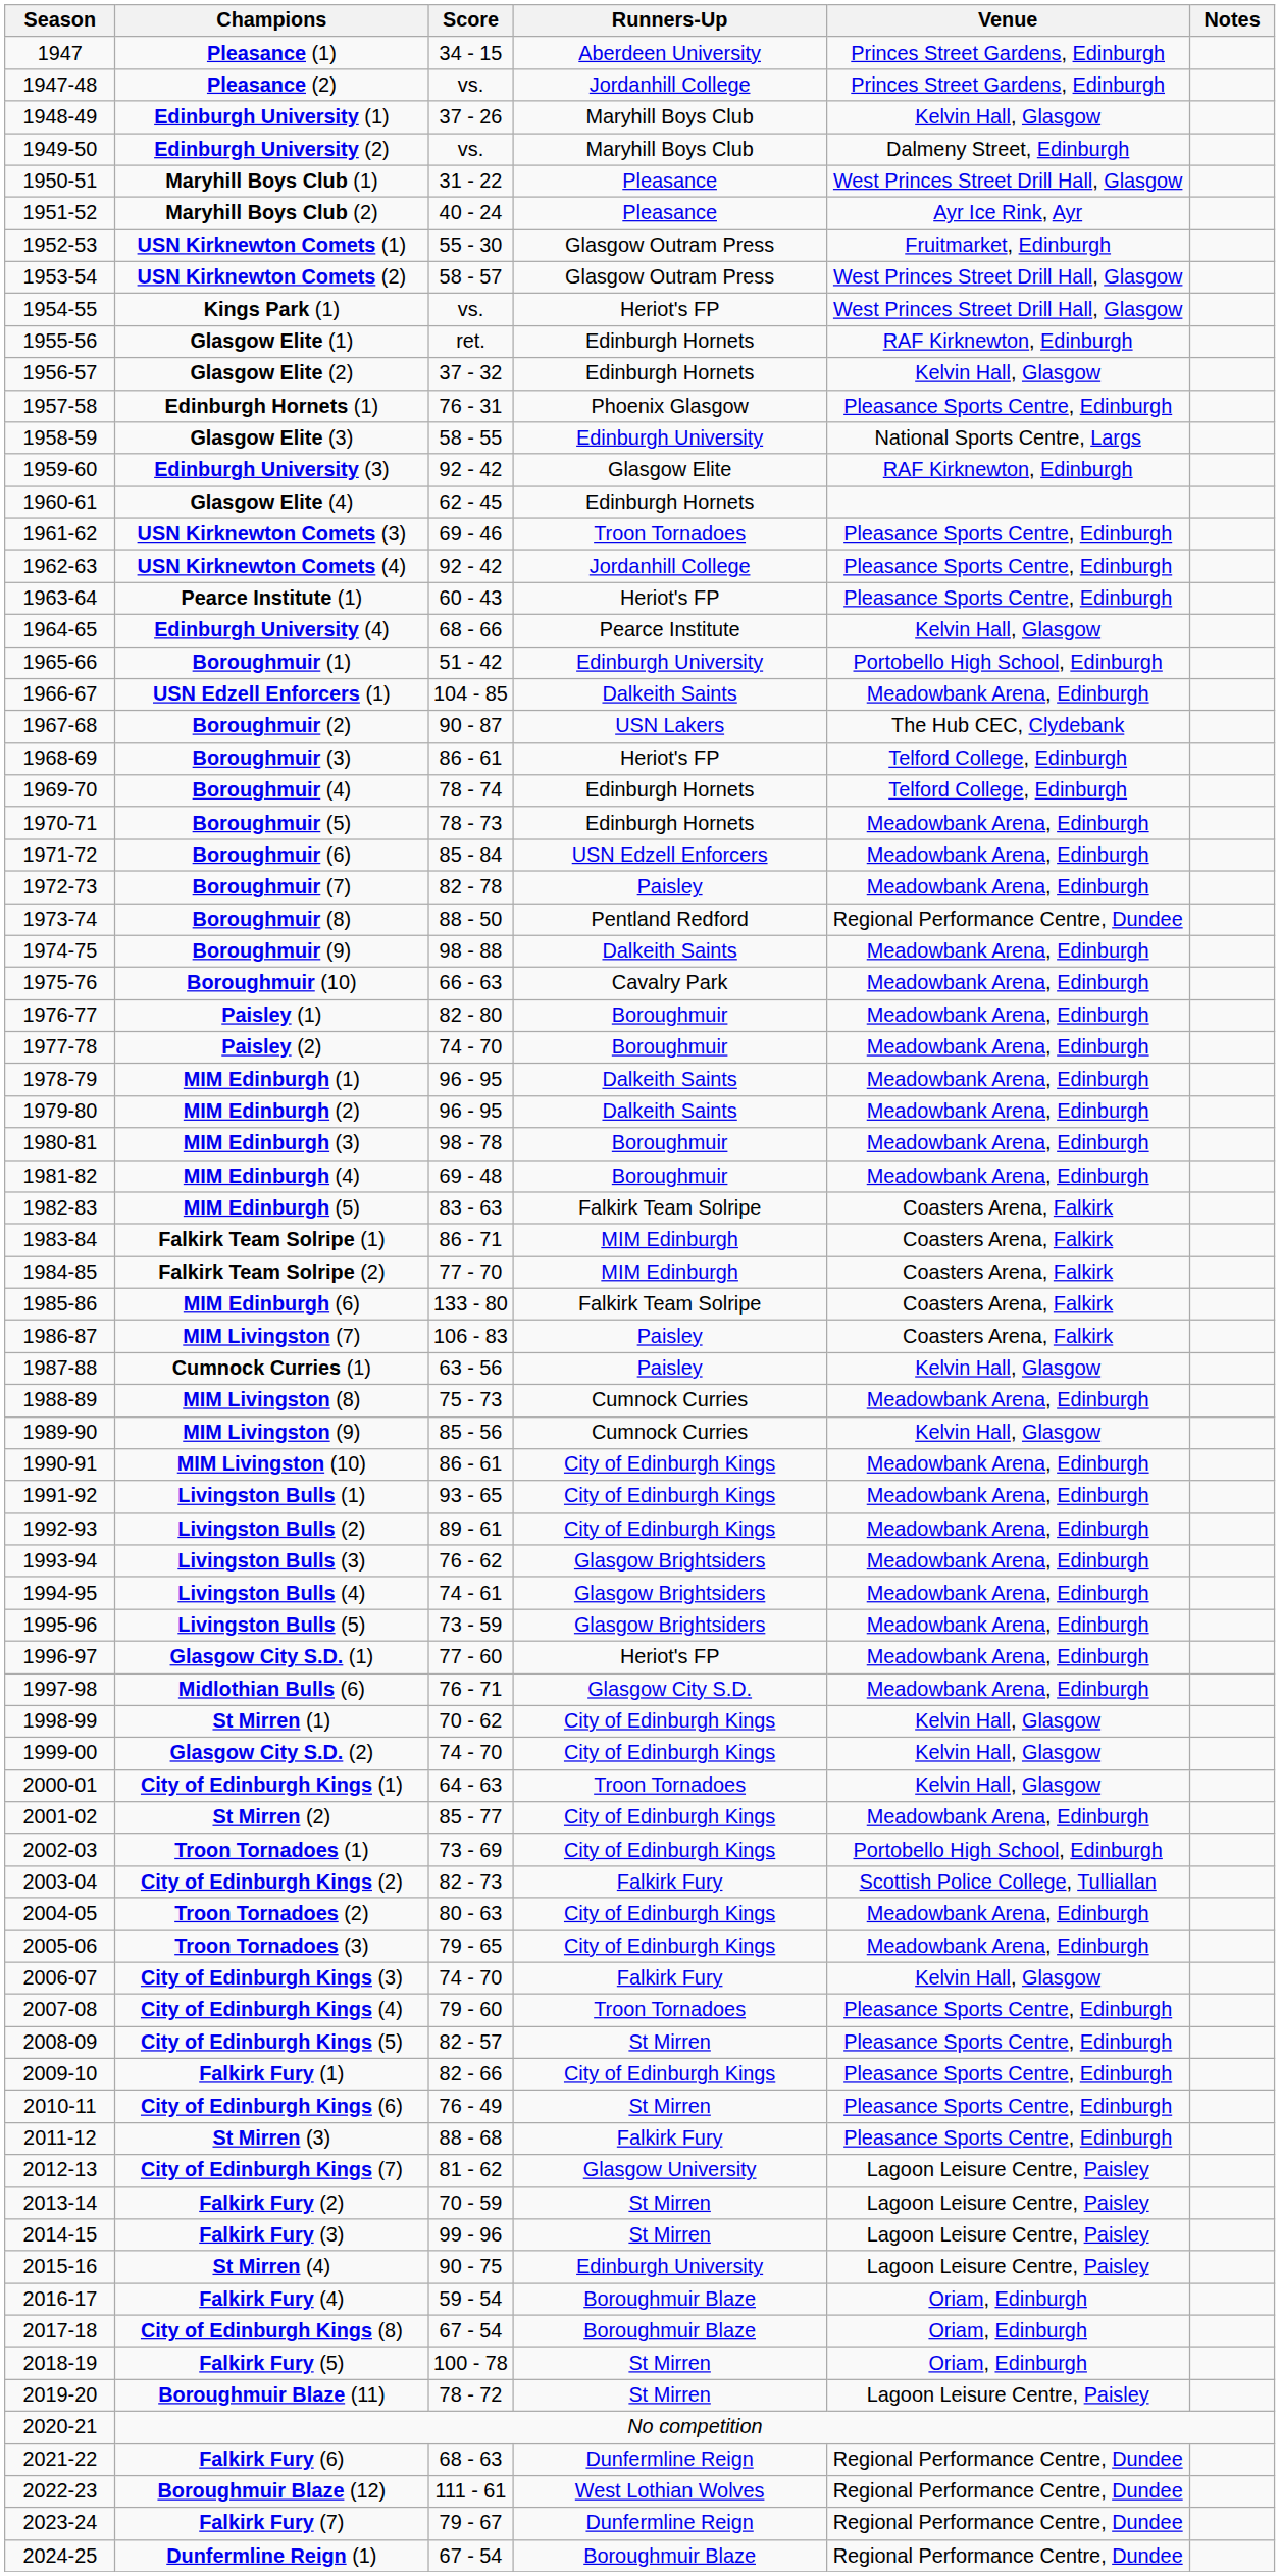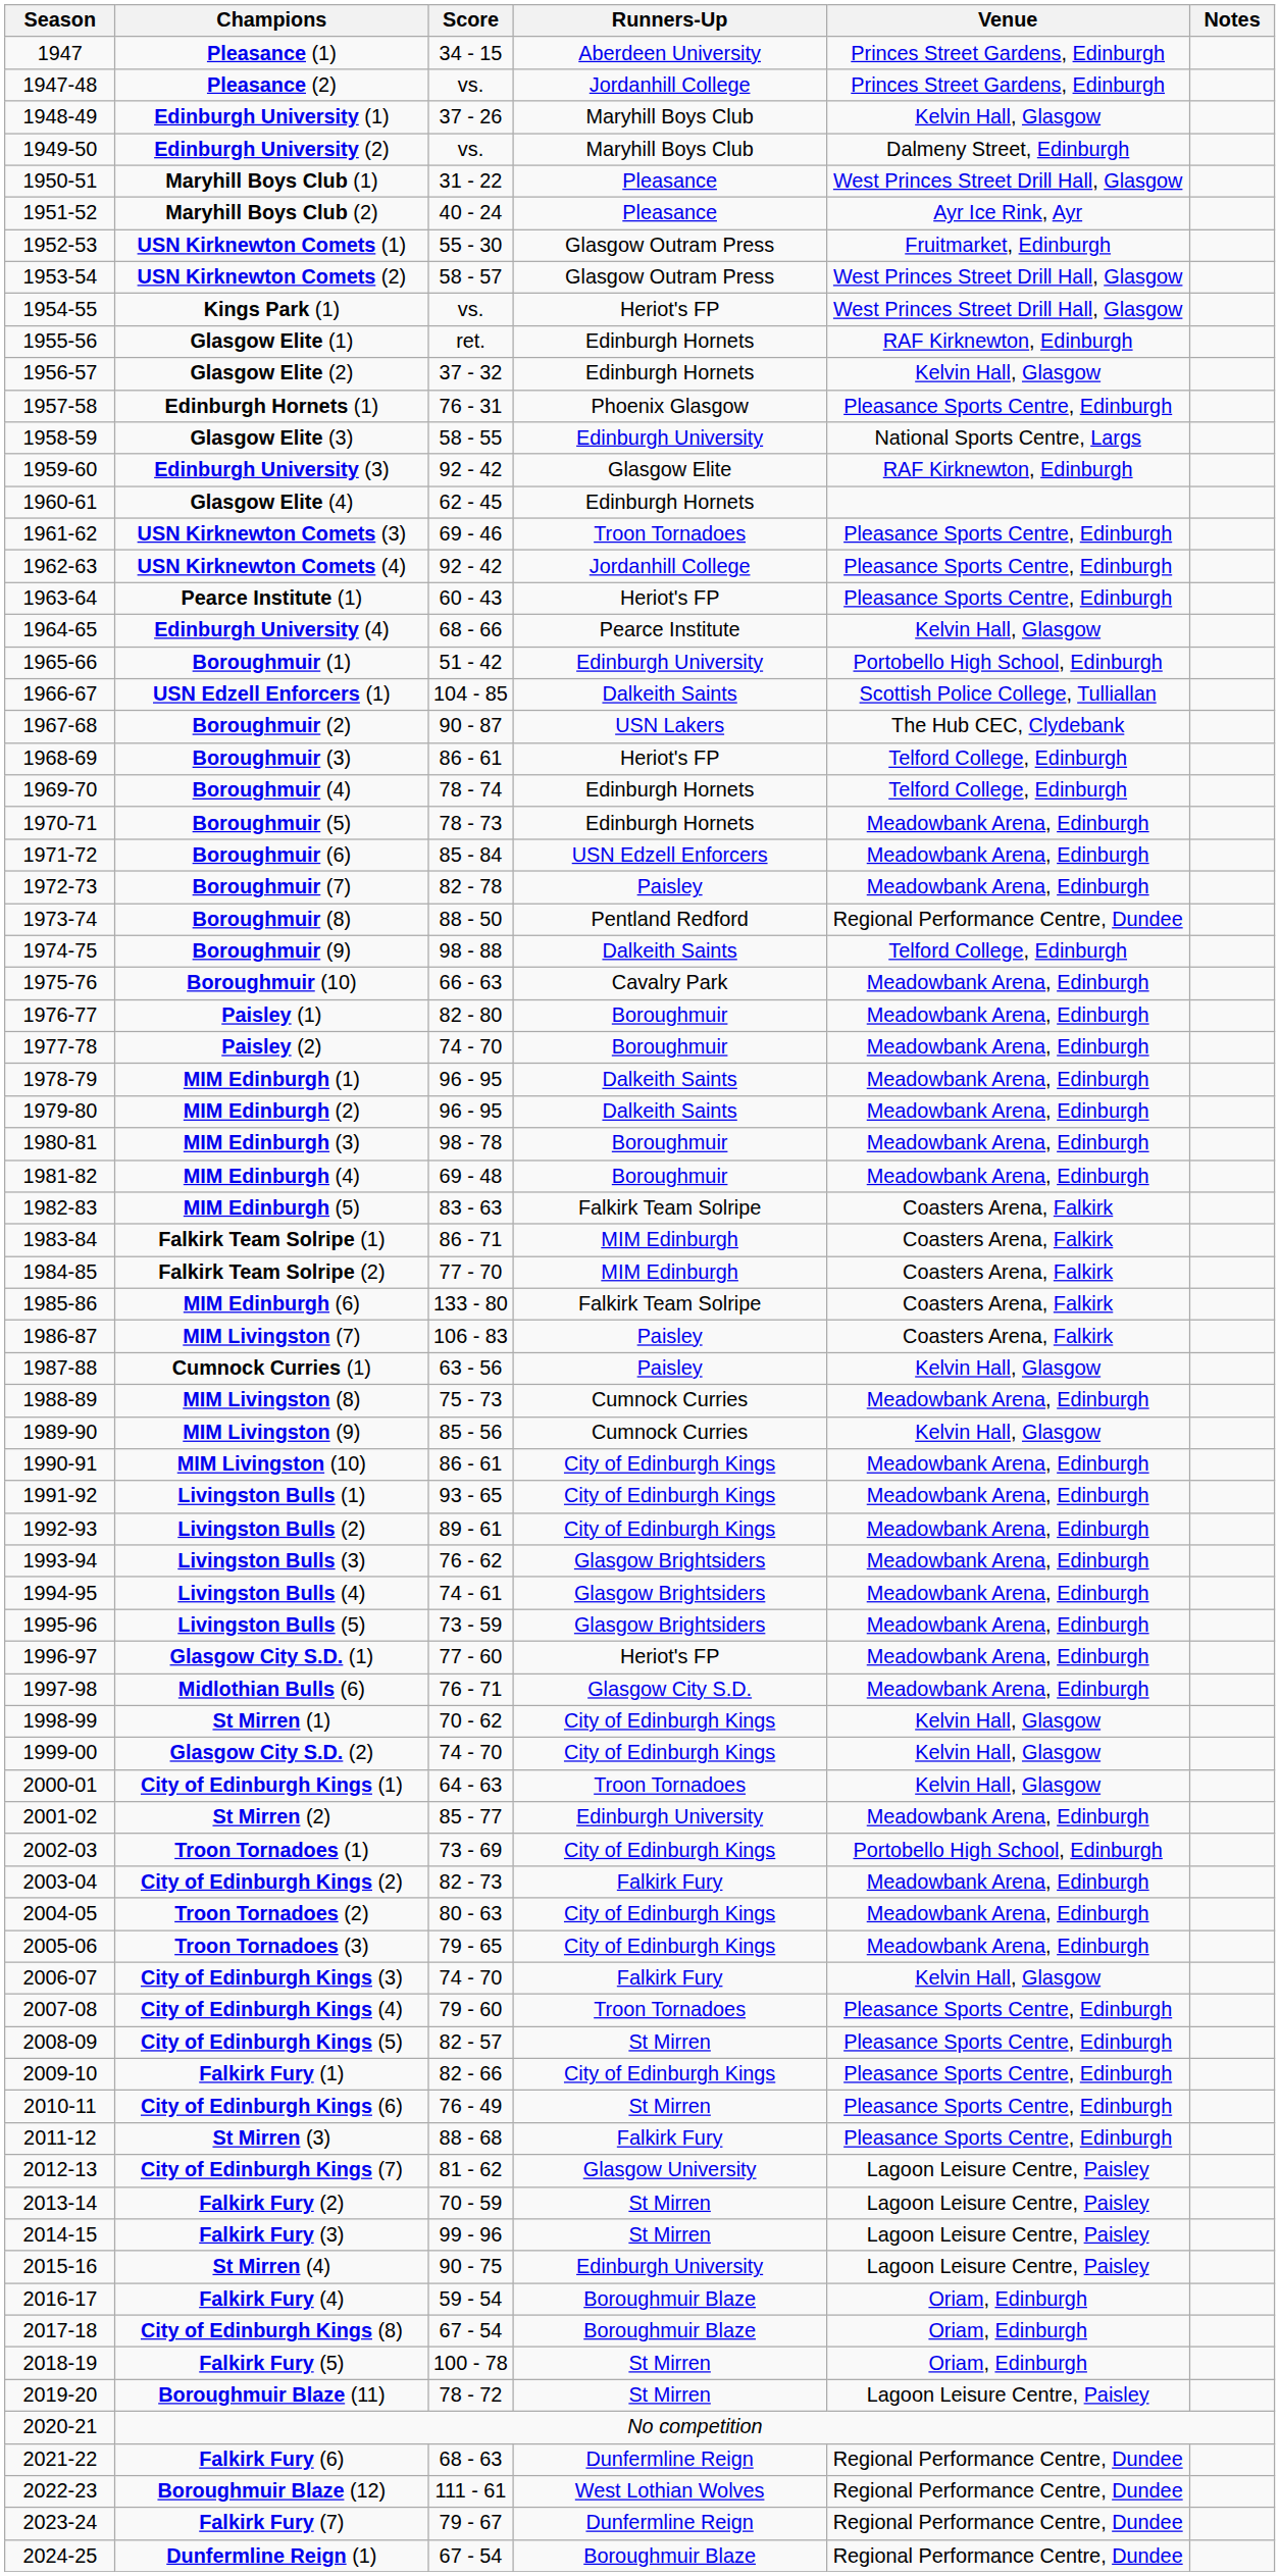USN Edzell Enforcers (1) | Venue: Meadowbank Arena, Edinburgh -> Scottish Police College, Tulliallan
Boroughmuir (9) | Venue: Meadowbank Arena, Edinburgh -> Telford College, Edinburgh
St Mirren (2) | Runners-Up: City of Edinburgh Kings -> Edinburgh University
City of Edinburgh Kings (2) | Venue: Scottish Police College, Tulliallan -> Meadowbank Arena, Edinburgh
